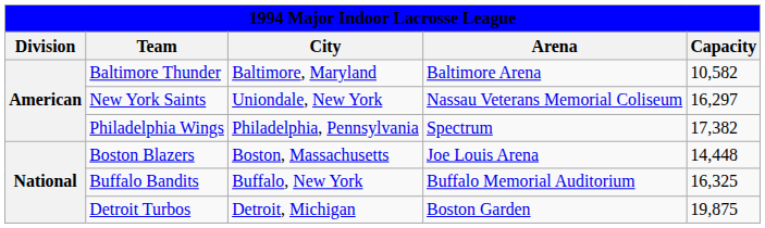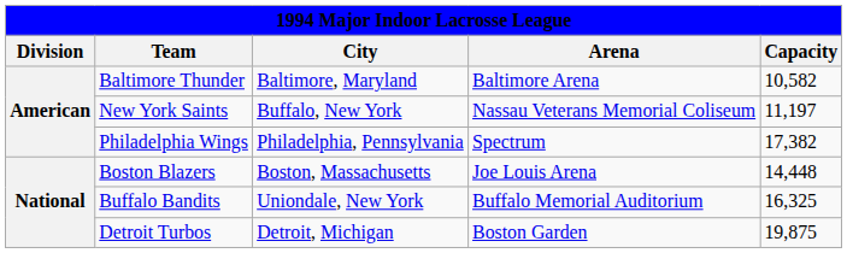New York Saints | City: Uniondale, New York -> Buffalo, New York
New York Saints | Capacity: 16,297 -> 11,197
Buffalo Bandits | City: Buffalo, New York -> Uniondale, New York
